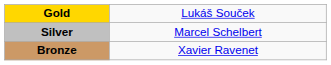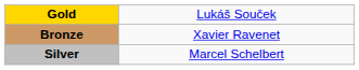rows swapped: Silver <-> Bronze
